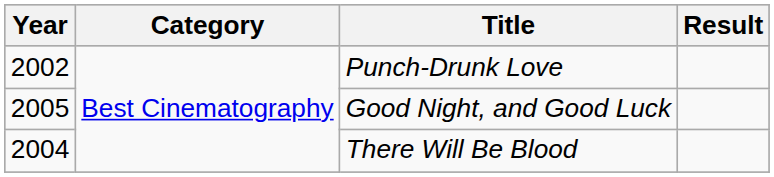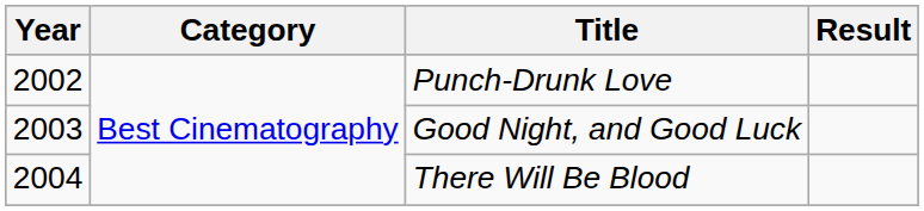Good Night, and Good Luck | Year: 2005 -> 2003
